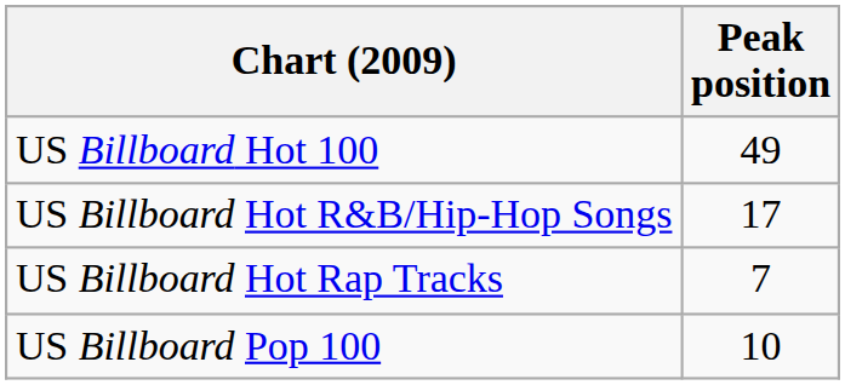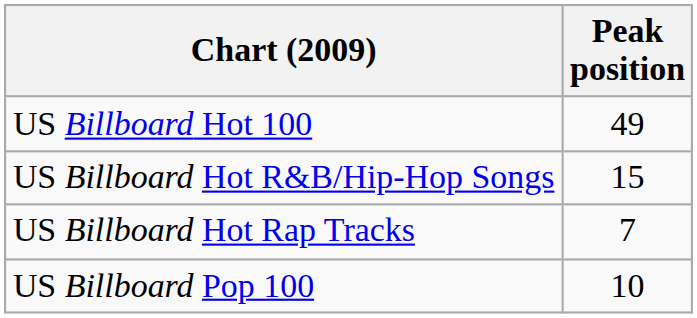US Billboard Hot R&B/Hip-Hop Songs | Peak position: 17 -> 15
